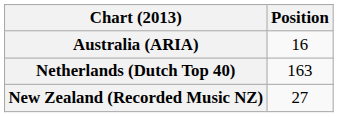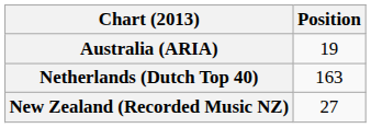Australia (ARIA) | Position: 16 -> 19
